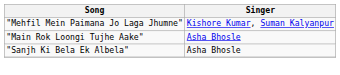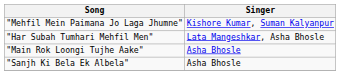+ row: "Har Subah Tumhari Mehfil Men" | Lata Mangeshkar, Asha Bhosle
